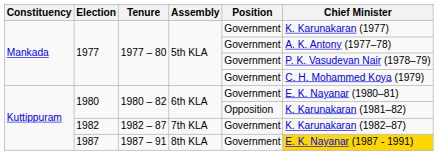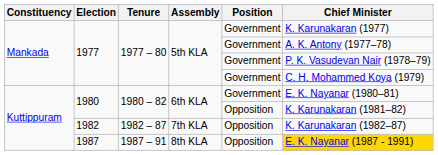1982 | Position: Government -> Opposition
1987 | Position: Government -> Opposition
